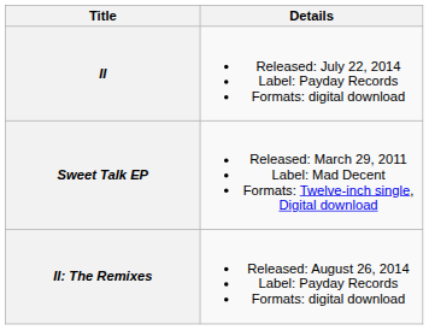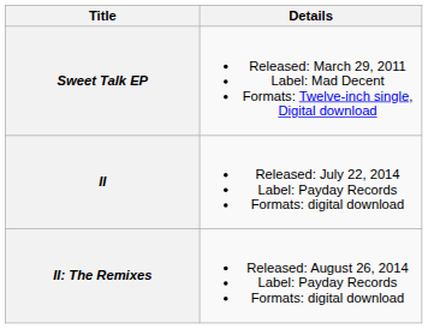rows swapped: Sweet Talk EP <-> II
